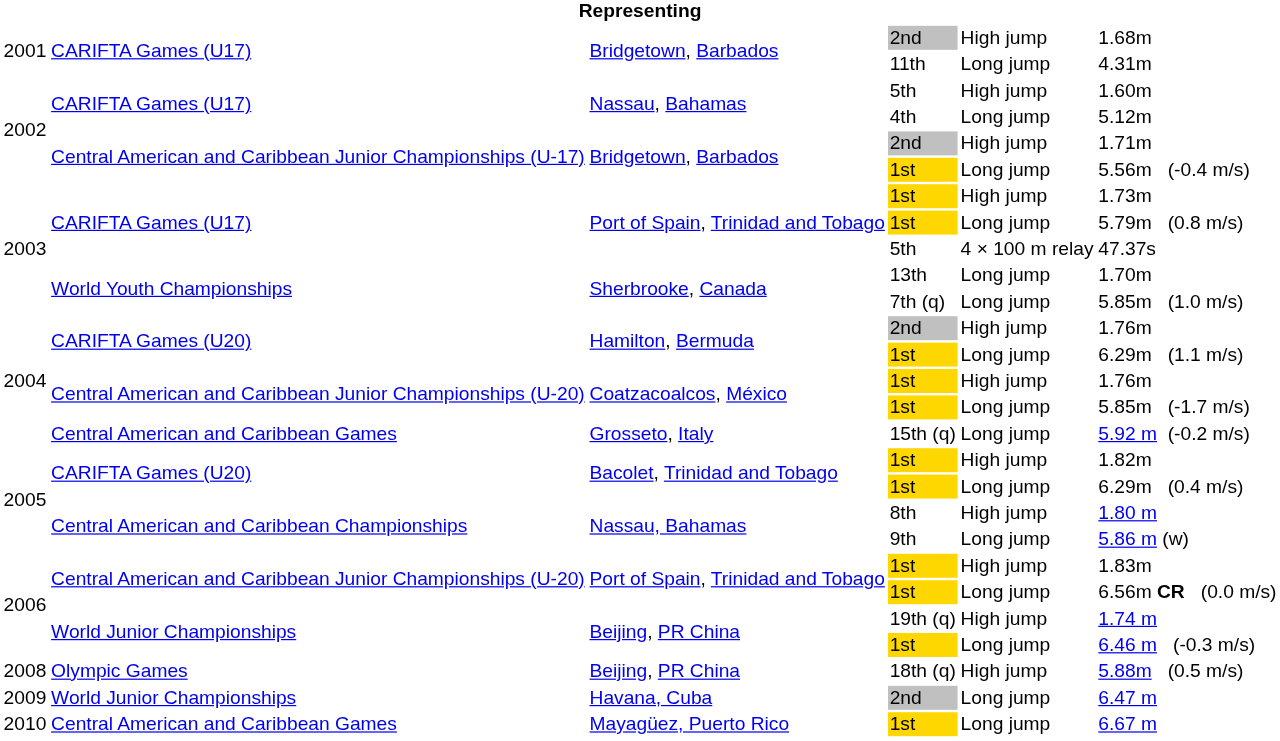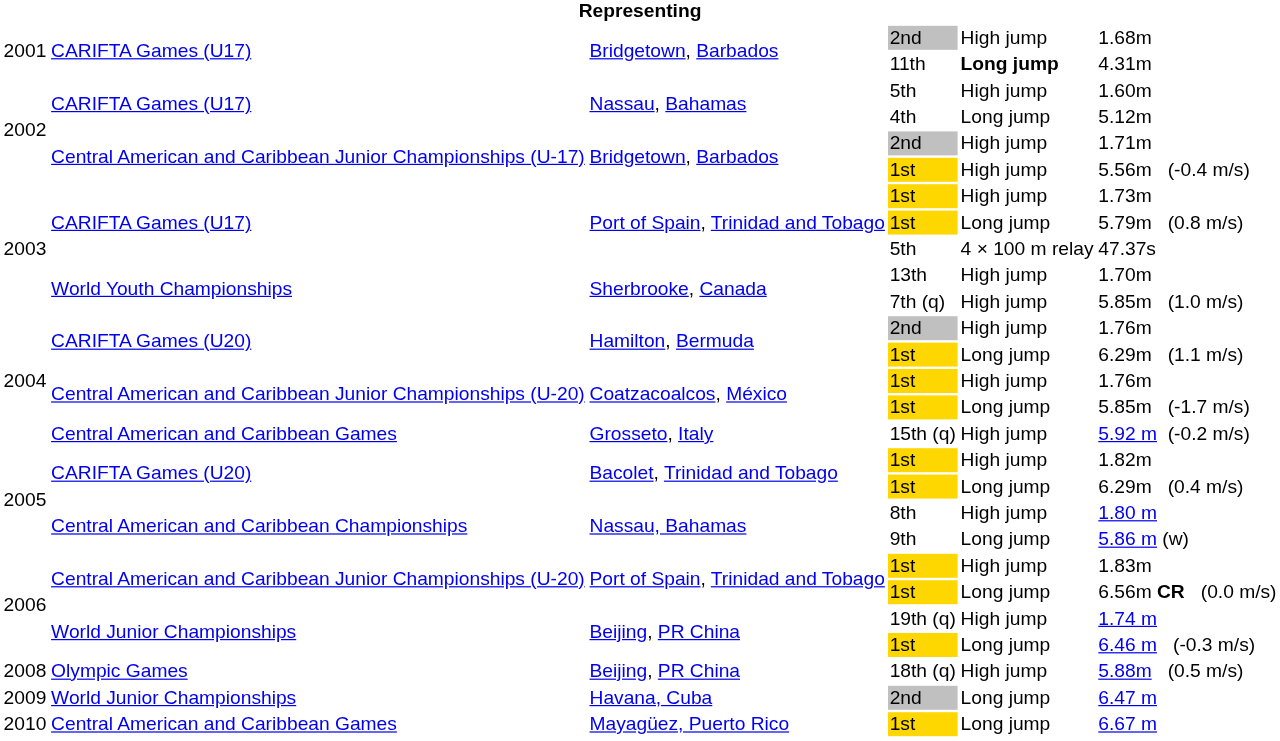11th | column 5: normal -> bold
Bridgetown, Barbados / 1st | column 5: Long jump -> High jump
13th | column 5: Long jump -> High jump
7th (q) | column 5: Long jump -> High jump
15th (q) | column 5: Long jump -> High jump
